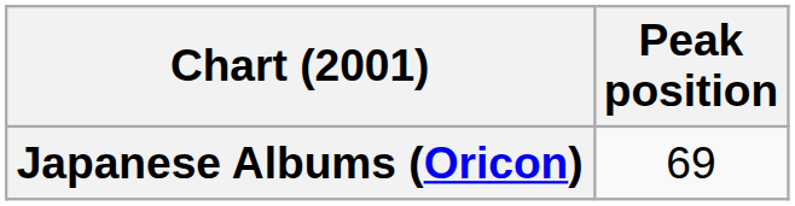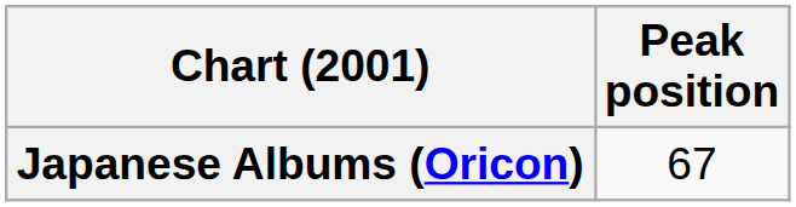Japanese Albums (Oricon) | Peak position: 69 -> 67
